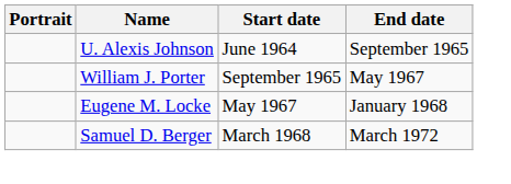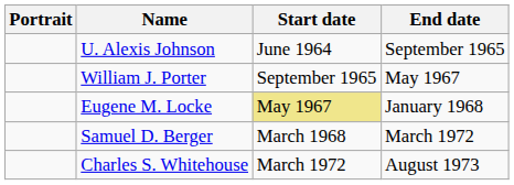Eugene M. Locke | Start date: no background -> khaki background
+ row: Charles S. Whitehouse | March 1972 | August 1973
